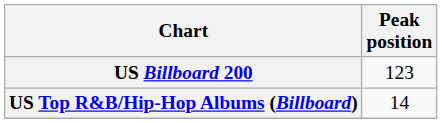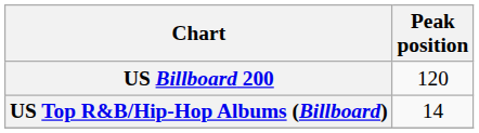US Billboard 200 | Peak position: 123 -> 120
